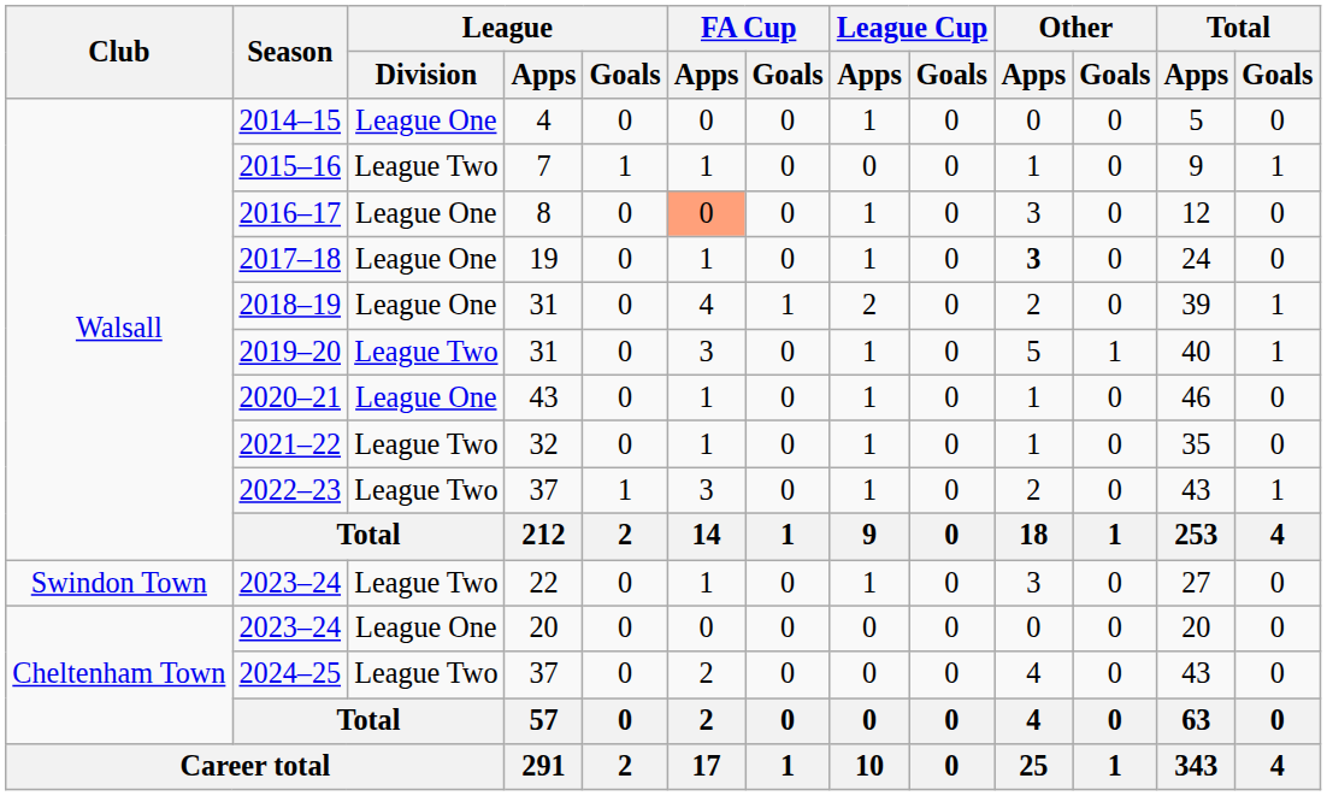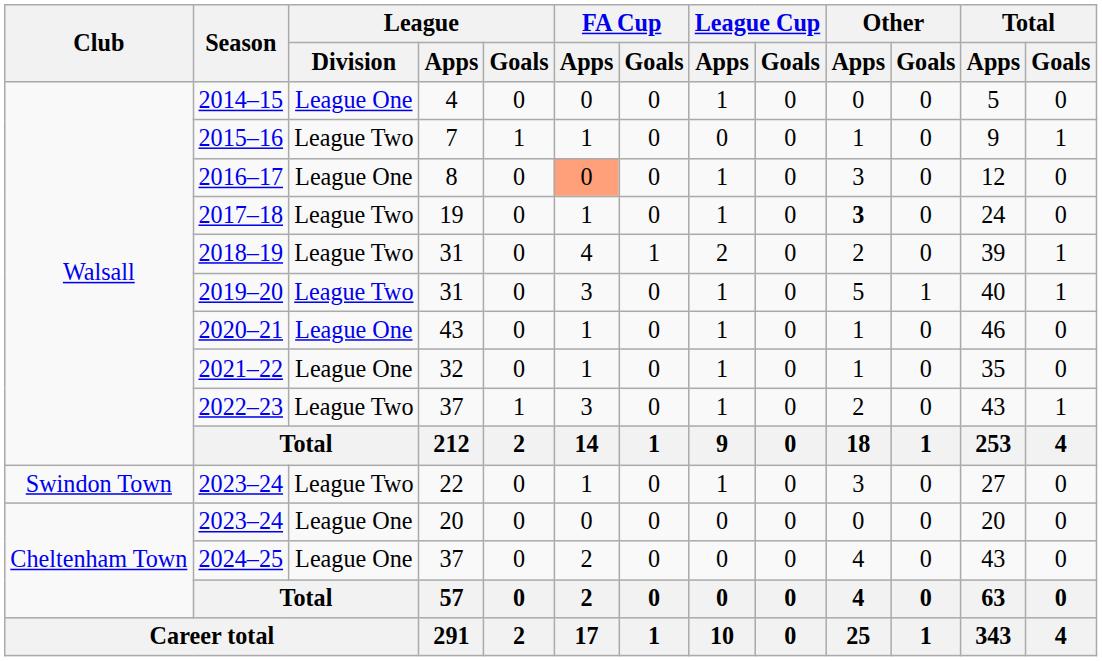2017–18 | League / Division: League One -> League Two
2018–19 | League / Division: League One -> League Two
2021–22 | League / Division: League Two -> League One
2024–25 | League / Division: League Two -> League One
